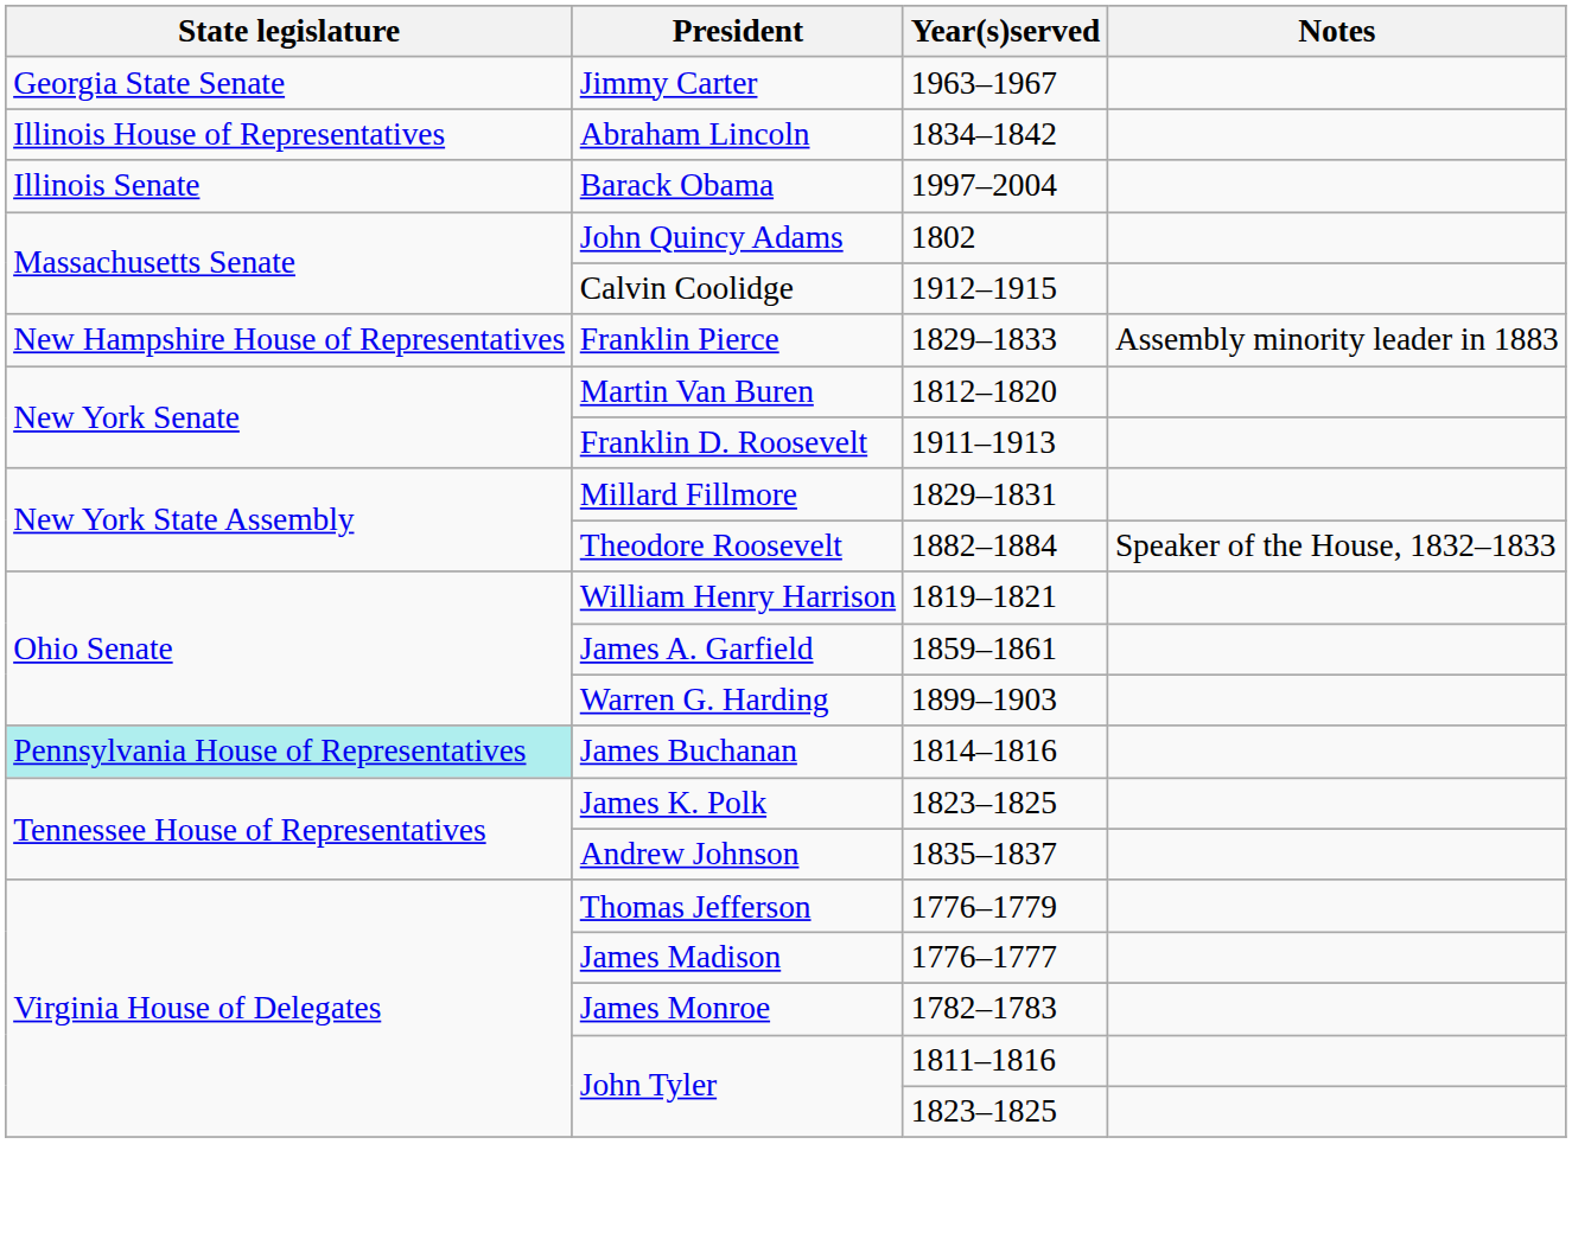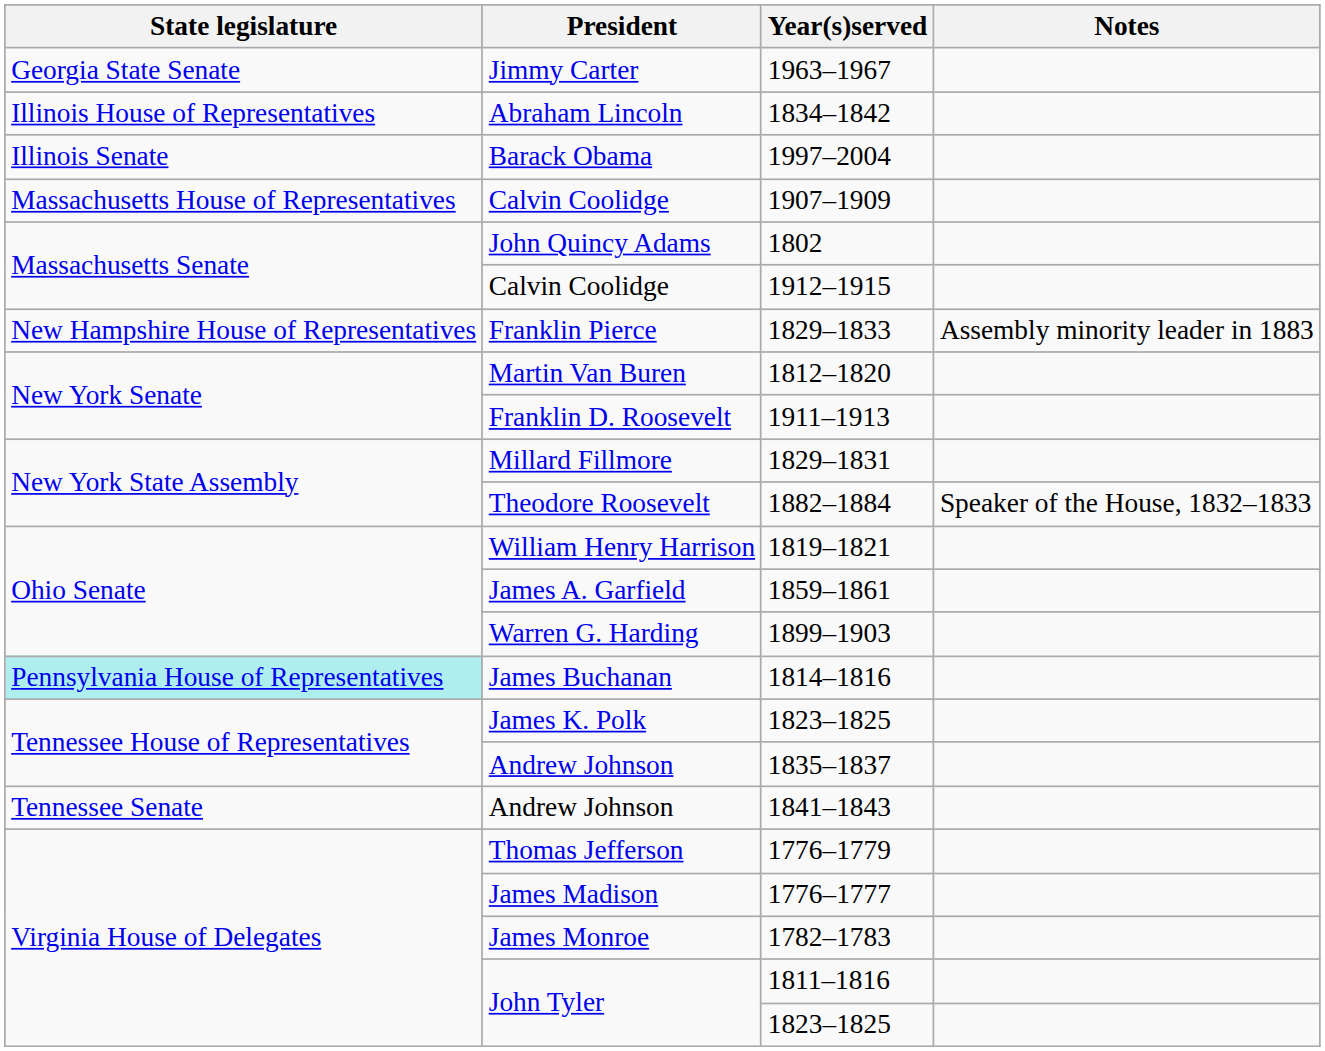+ row: Massachusetts House of Representatives | Calvin Coolidge | 1907–1909
+ row: Tennessee Senate | Andrew Johnson | 1841–1843
